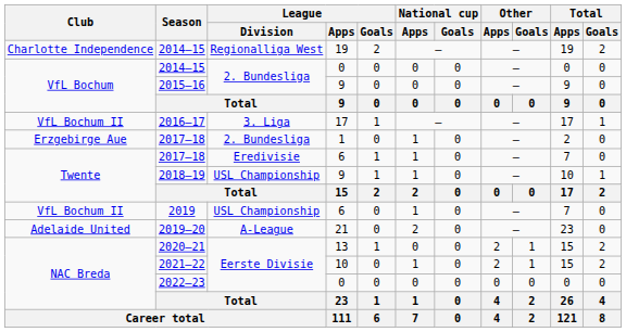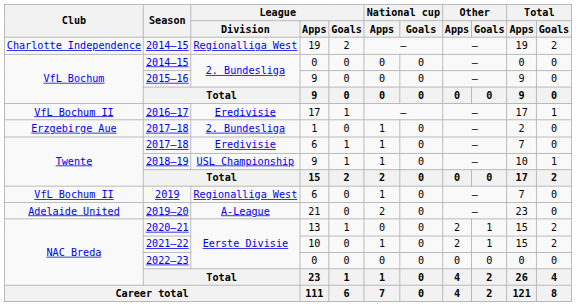2016–17 | League / Division: 3. Liga -> Eredivisie
2019 | League / Division: USL Championship -> Regionalliga West
